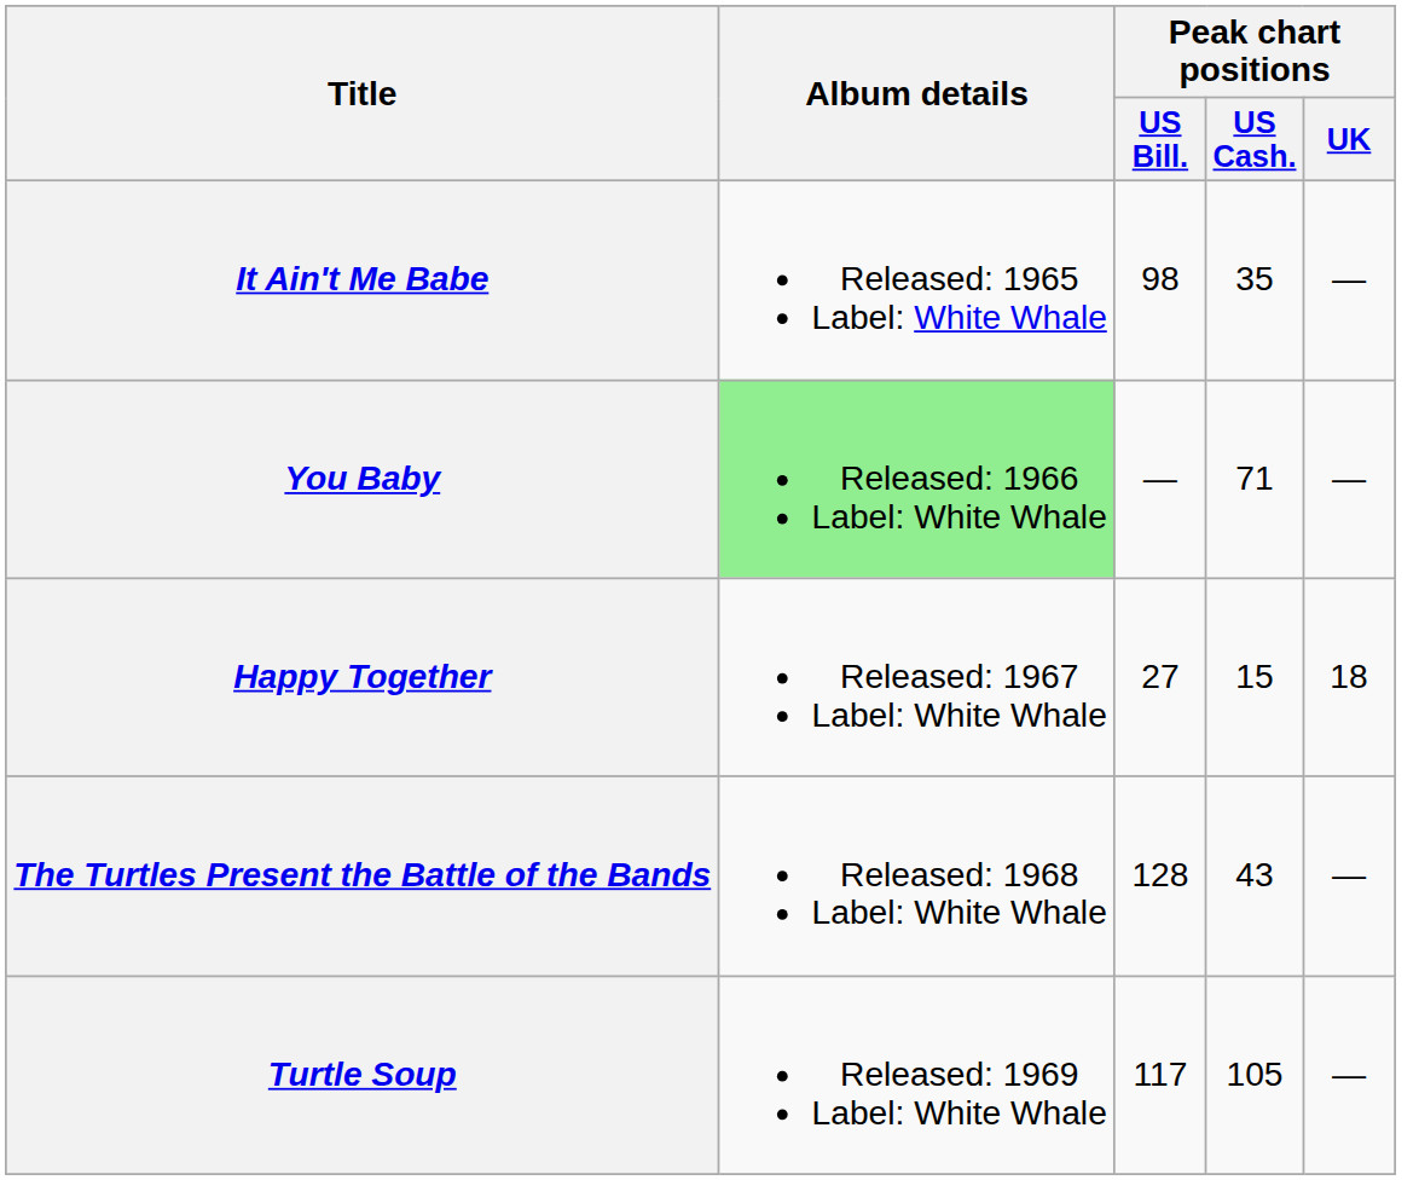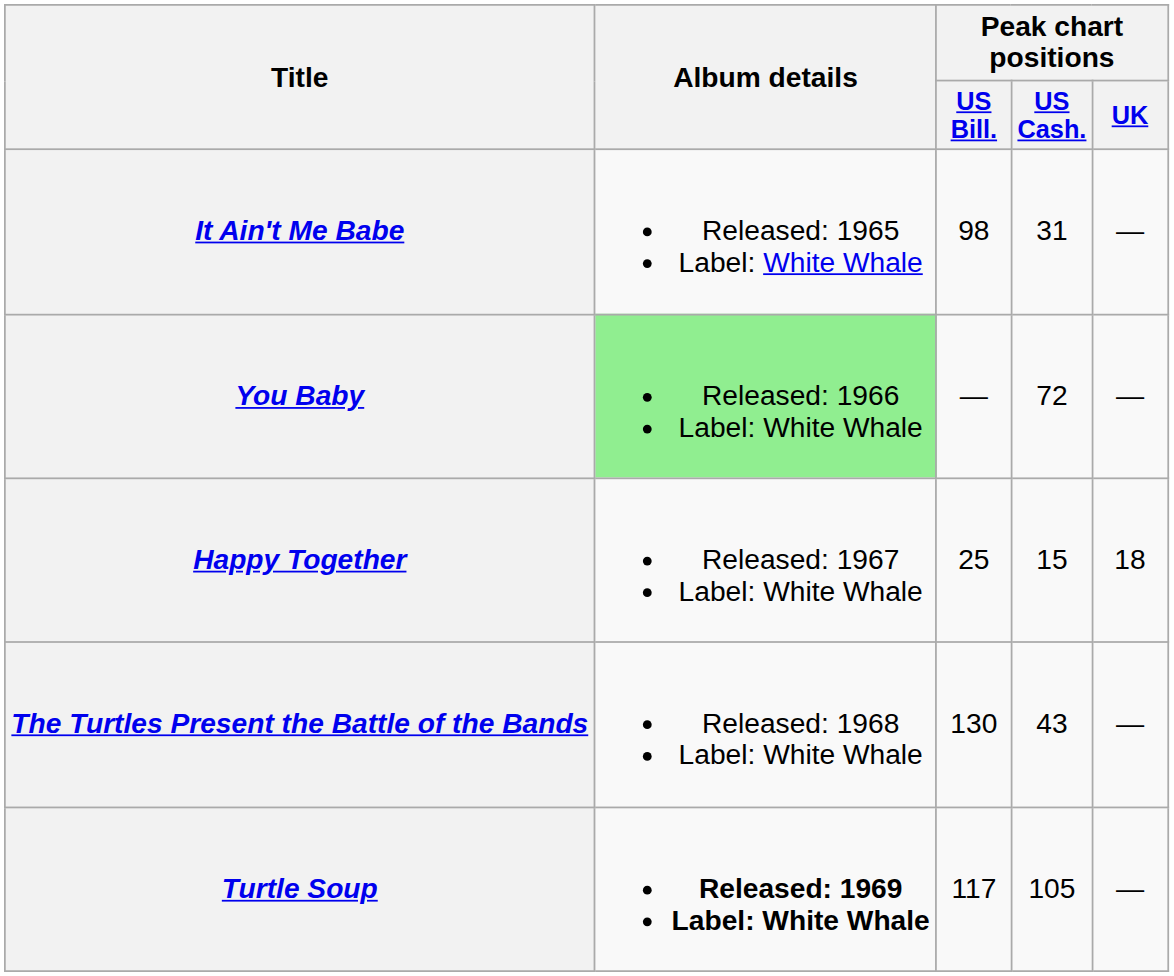It Ain't Me Babe | Peak chart positions / US Cash.: 35 -> 31
You Baby | Peak chart positions / US Cash.: 71 -> 72
Happy Together | Peak chart positions / US Bill.: 27 -> 25
The Turtles Present the Battle of the Bands | Peak chart positions / US Bill.: 128 -> 130
Turtle Soup | Album details: normal -> bold
